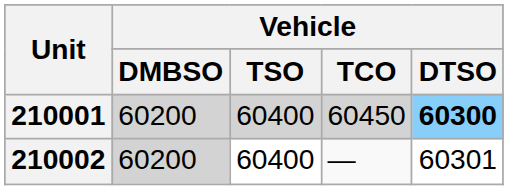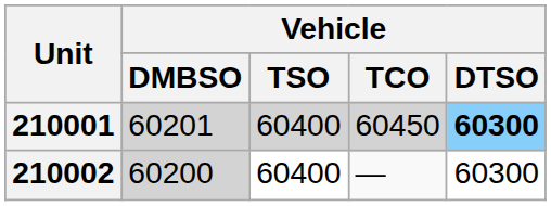210001 | Vehicle / DMBSO: 60200 -> 60201
210002 | Vehicle / DTSO: 60301 -> 60300
